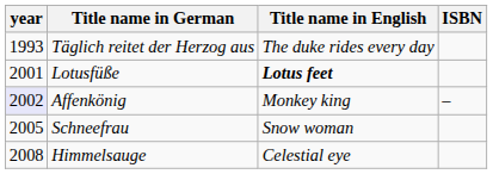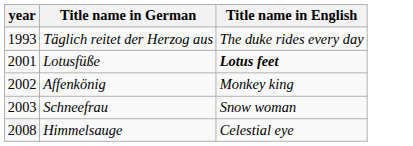- column: ISBN | –
Affenkönig | year: lavender background -> no background
Schneefrau | year: 2005 -> 2003
